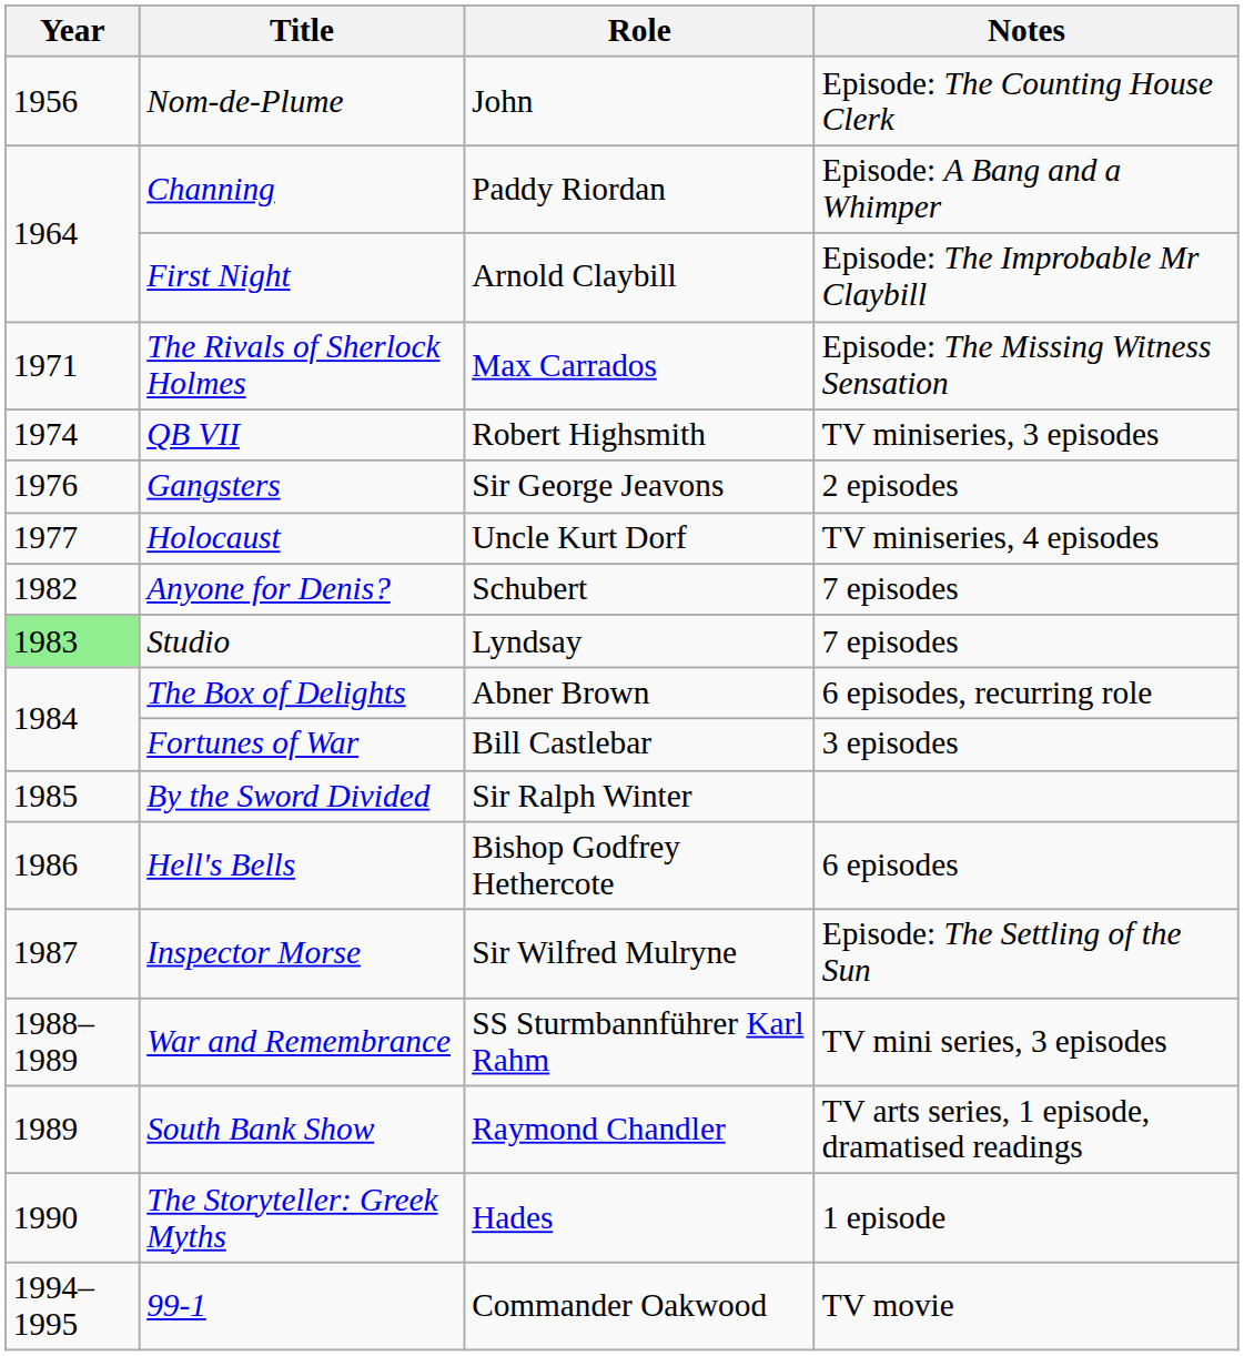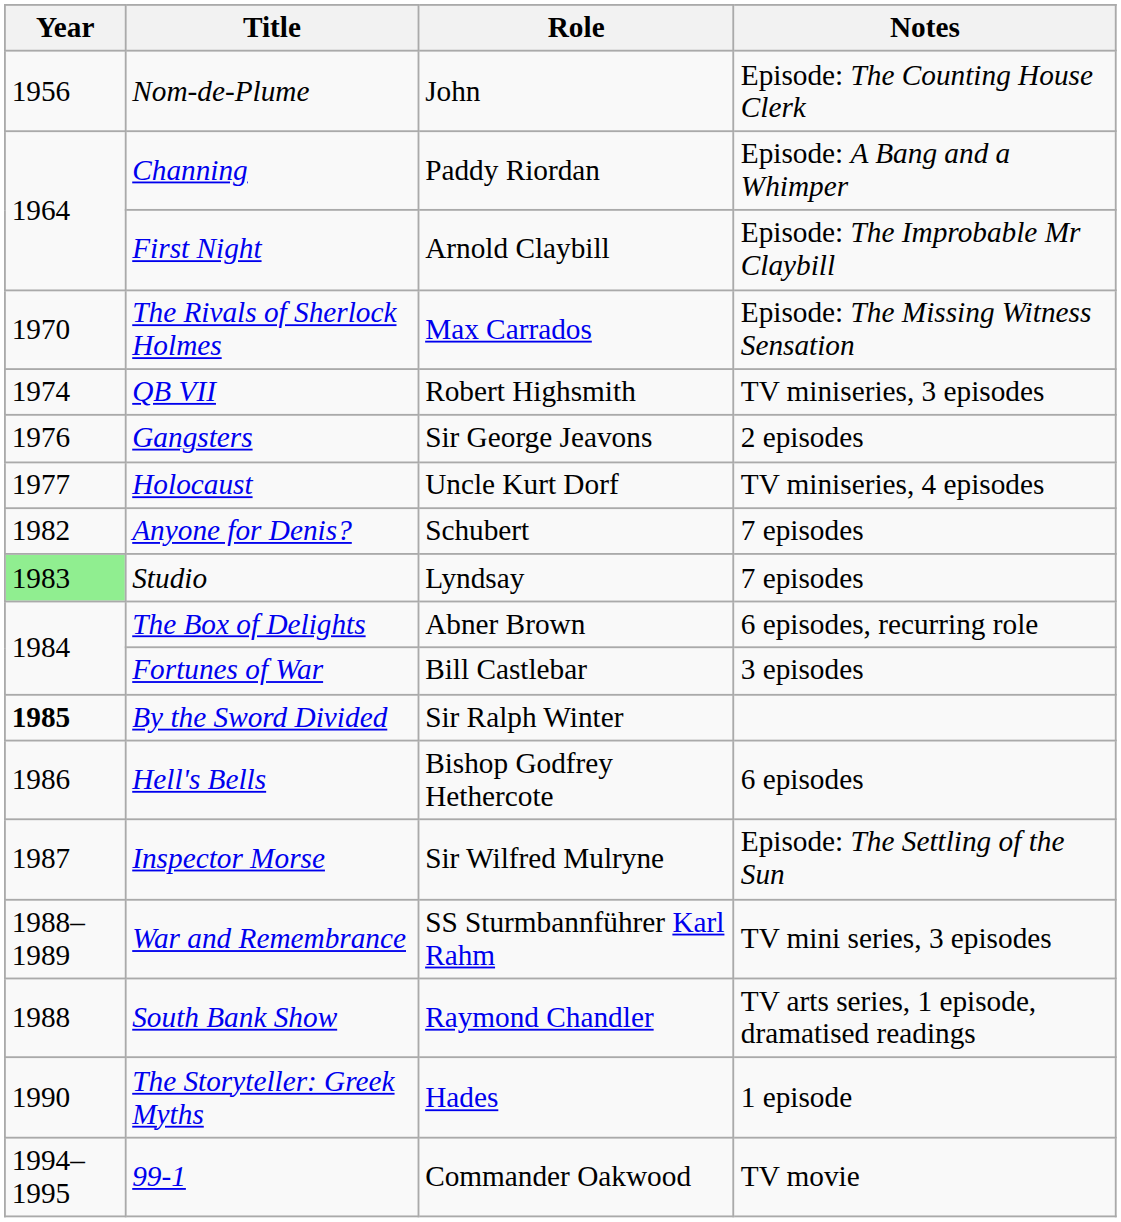The Rivals of Sherlock Holmes | Year: 1971 -> 1970
By the Sword Divided | Year: normal -> bold
South Bank Show | Year: 1989 -> 1988
